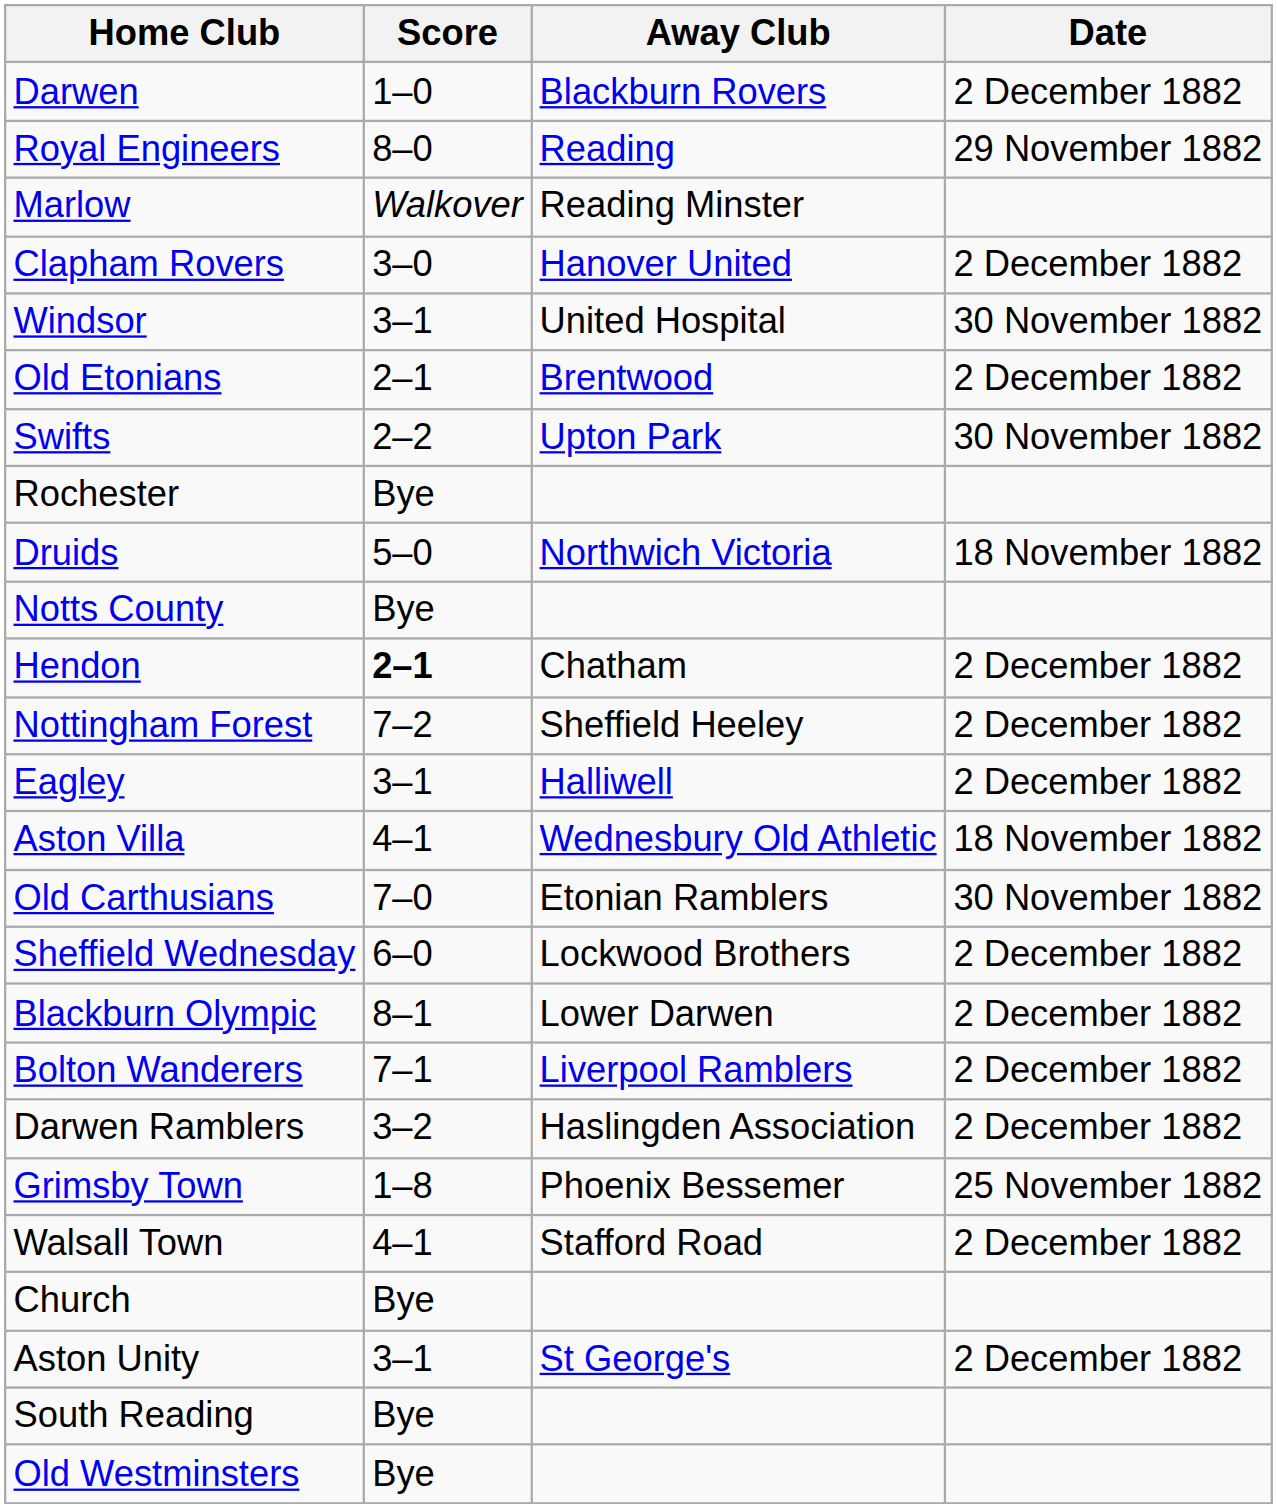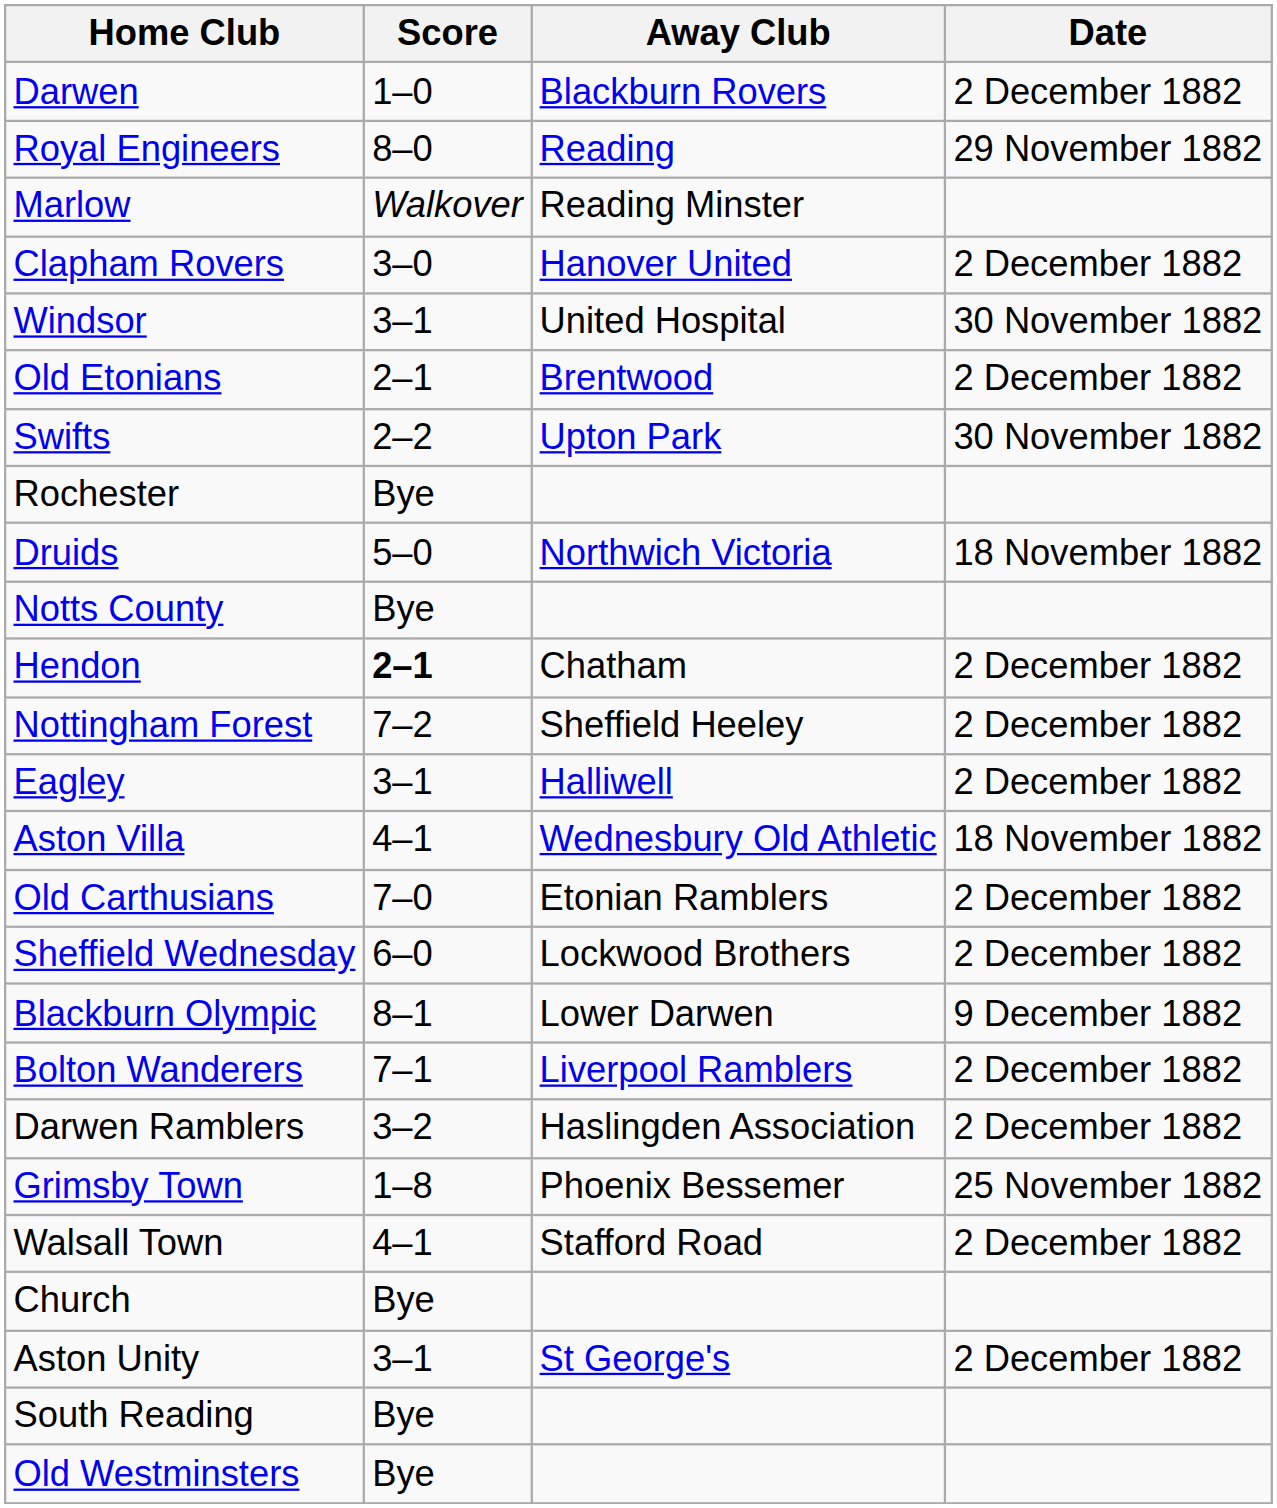Old Carthusians | Date: 30 November 1882 -> 2 December 1882
Blackburn Olympic | Date: 2 December 1882 -> 9 December 1882
